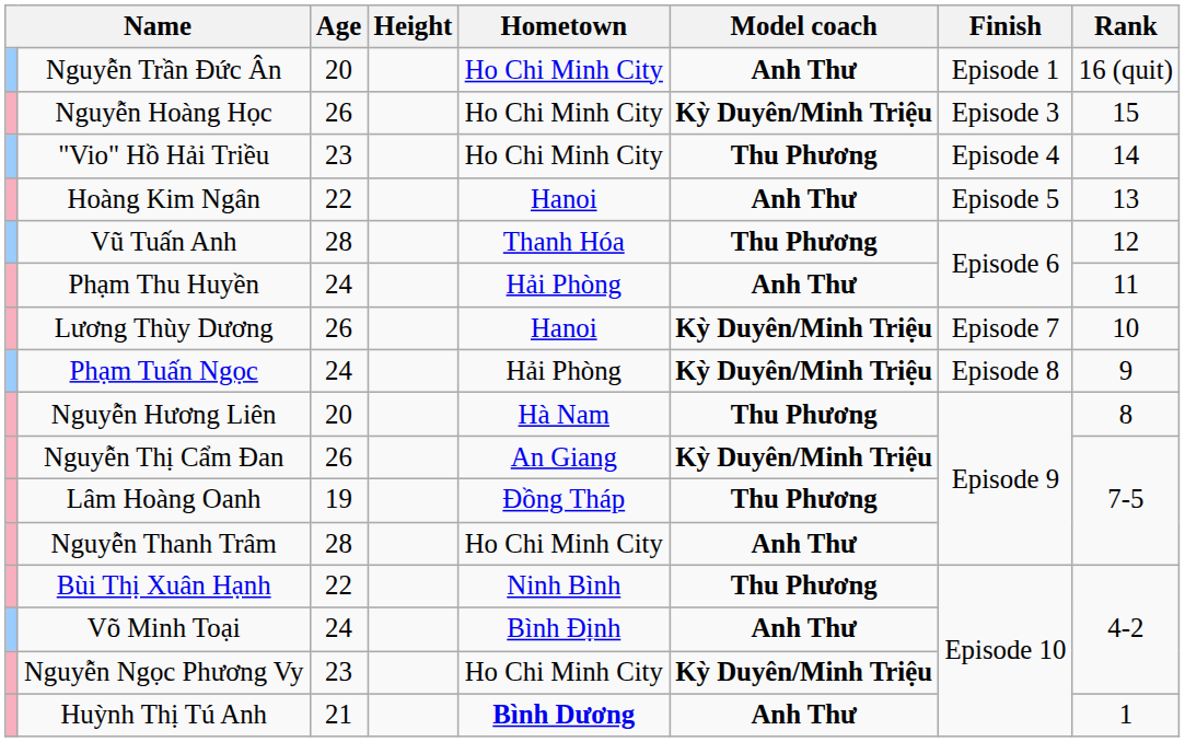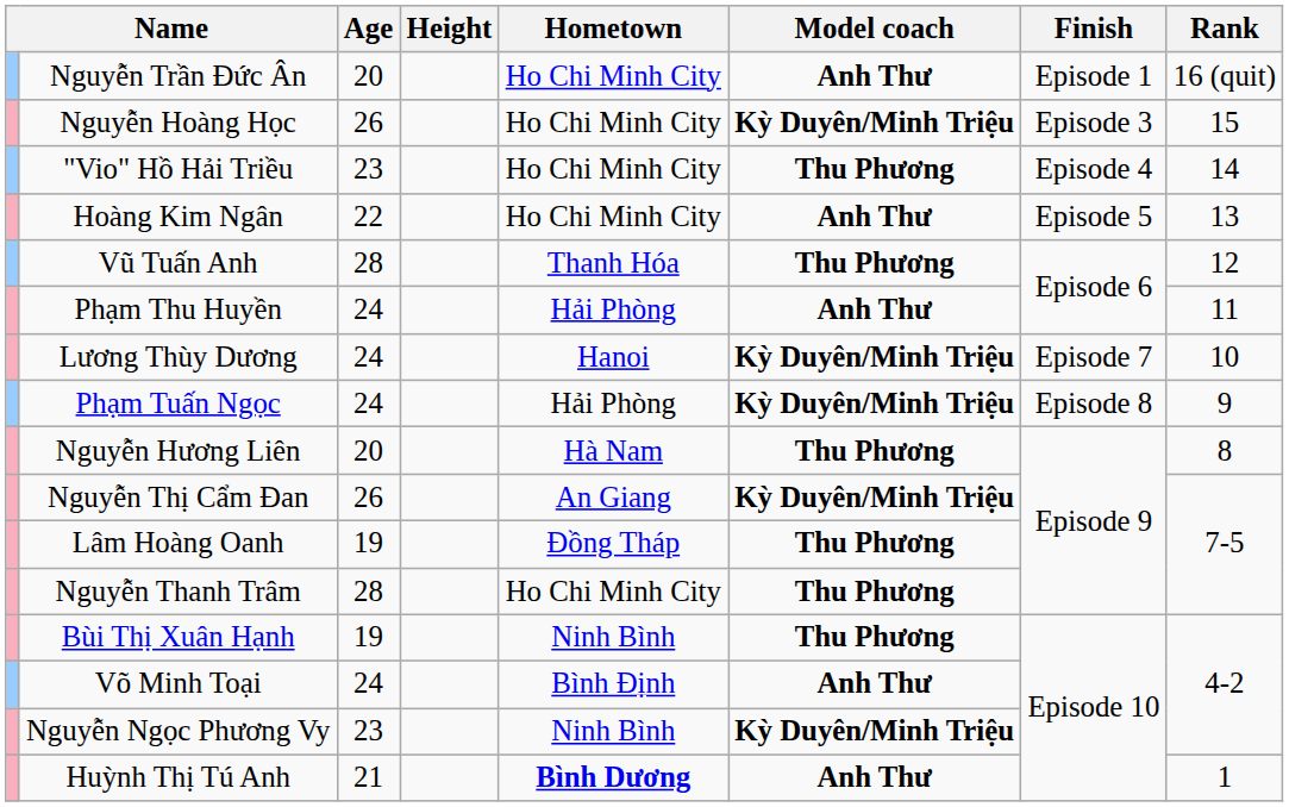Hoàng Kim Ngân | Hometown: Hanoi -> Ho Chi Minh City
Lương Thùy Dương | Age: 26 -> 24
Nguyễn Thanh Trâm | Model coach: Anh Thư -> Thu Phương
Bùi Thị Xuân Hạnh | Age: 22 -> 19
Nguyễn Ngọc Phương Vy | Hometown: Ho Chi Minh City -> Ninh Bình
